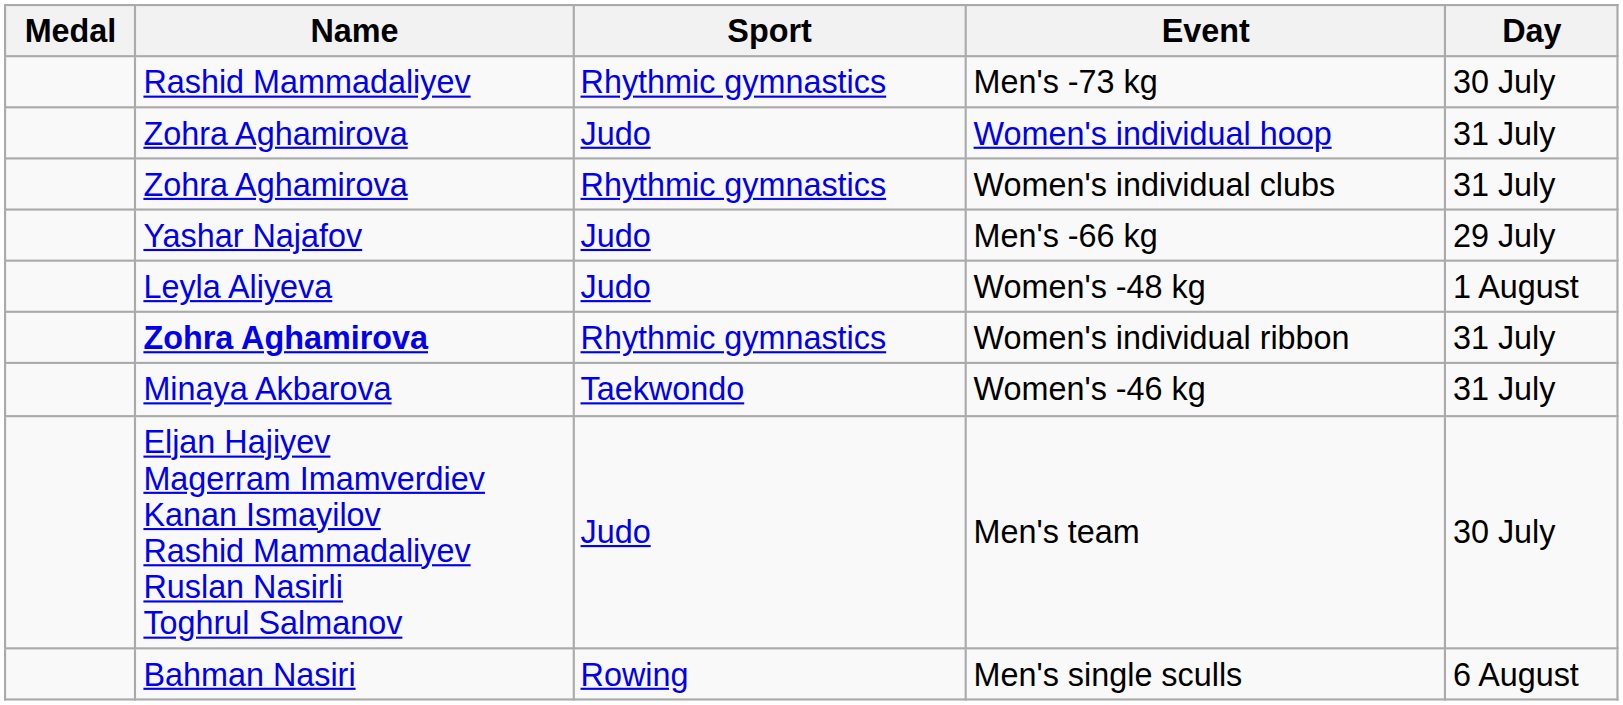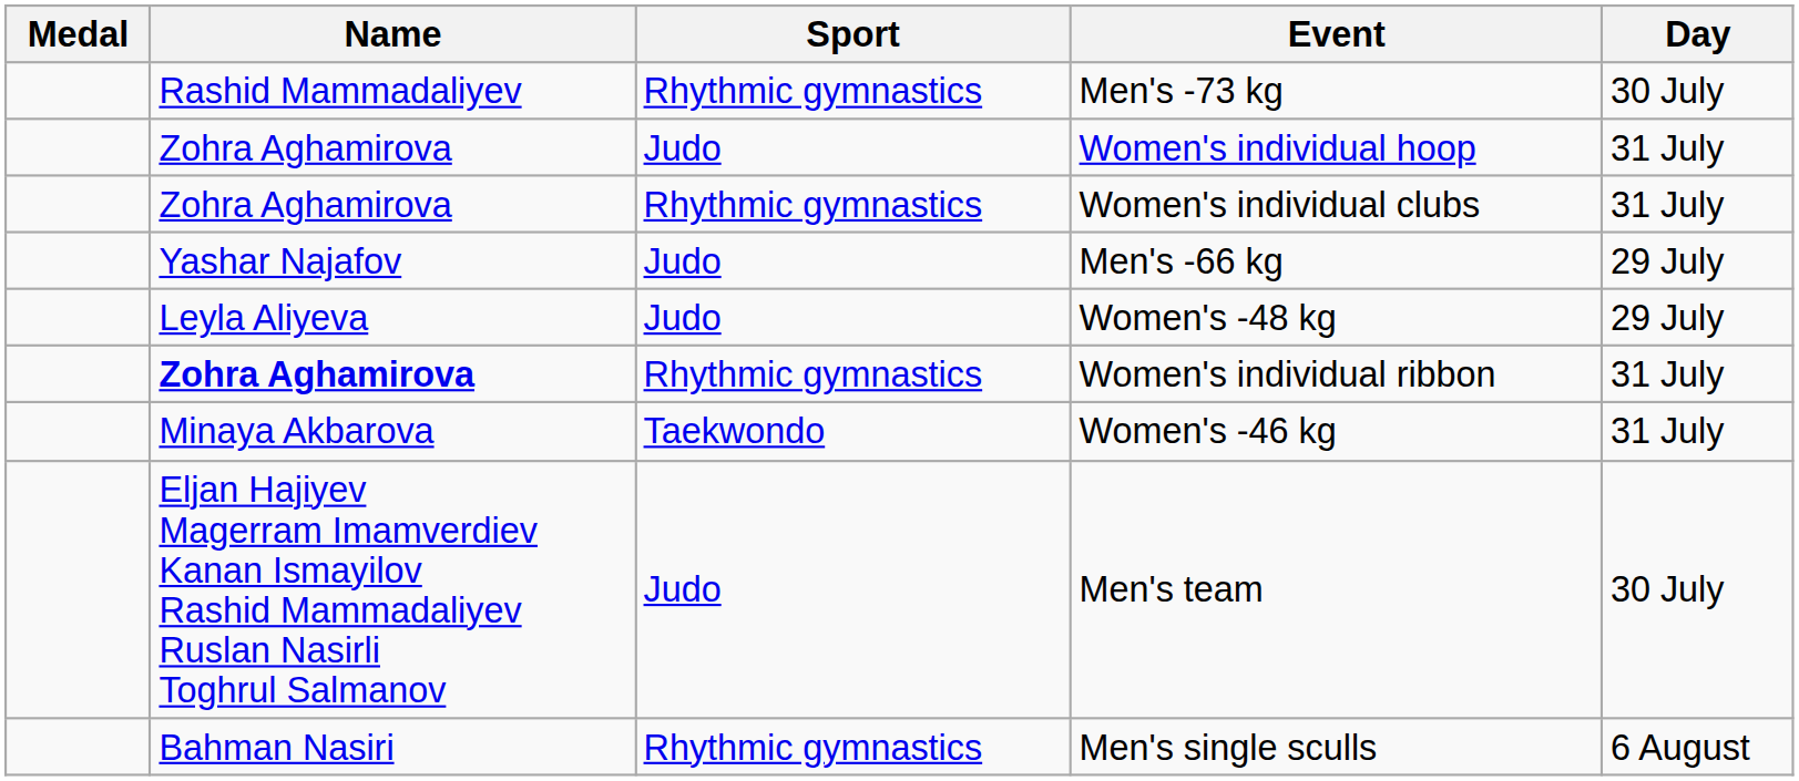Women's -48 kg | Day: 1 August -> 29 July
Men's single sculls | Sport: Rowing -> Rhythmic gymnastics
